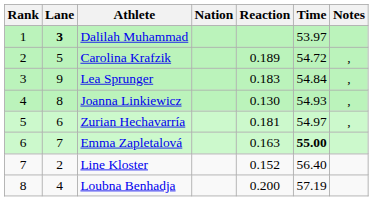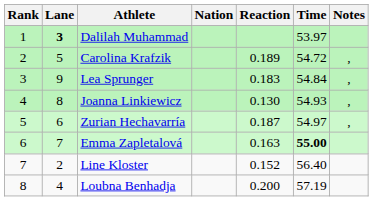Zurian Hechavarría | Reaction: 0.181 -> 0.187
